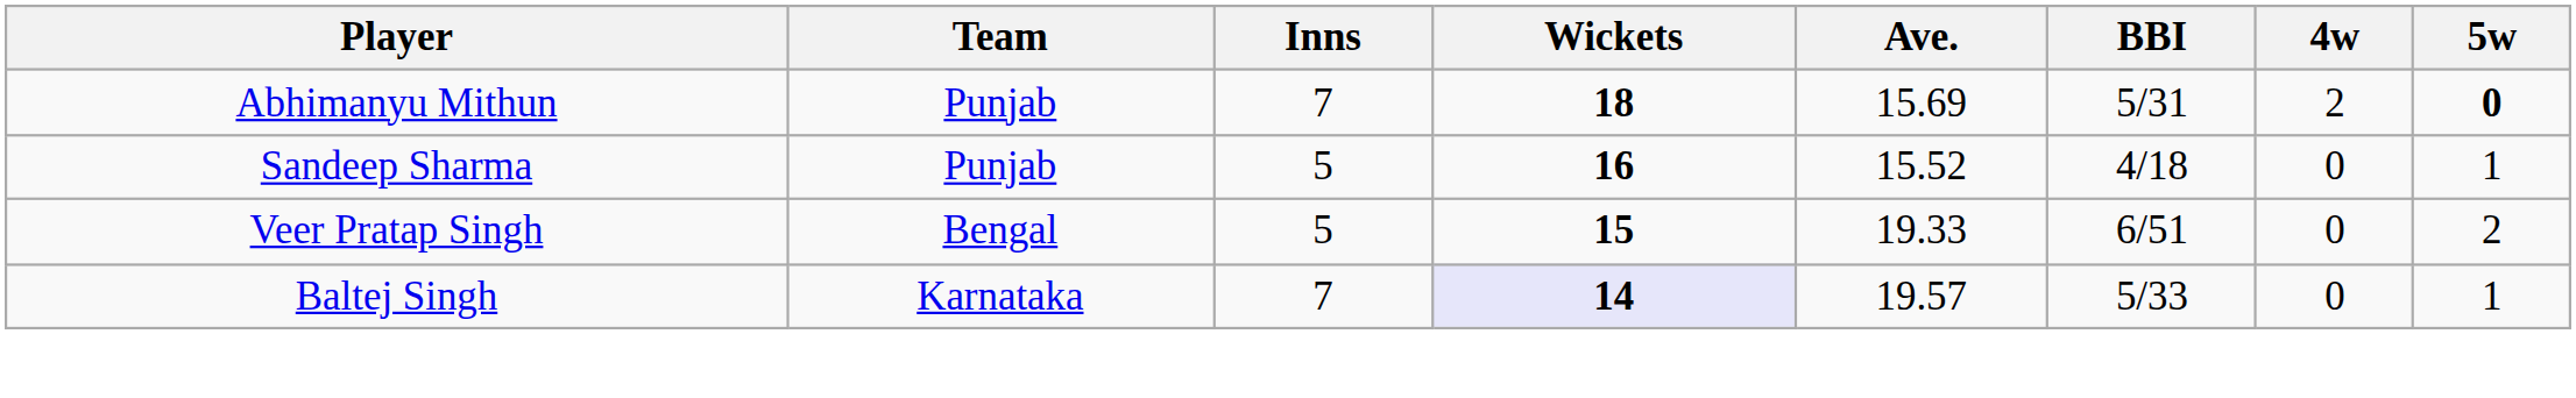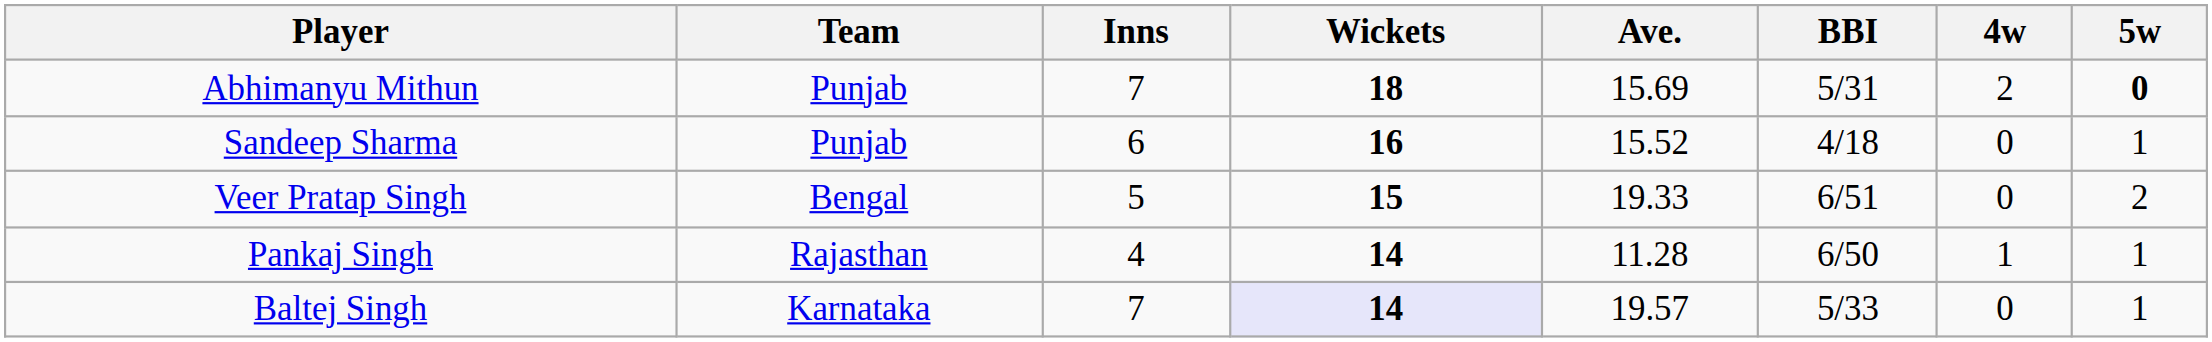Sandeep Sharma | Inns: 5 -> 6
+ row: Pankaj Singh | Rajasthan | 4 | 14 | 11.28 | 6/50 | 1 | 1
